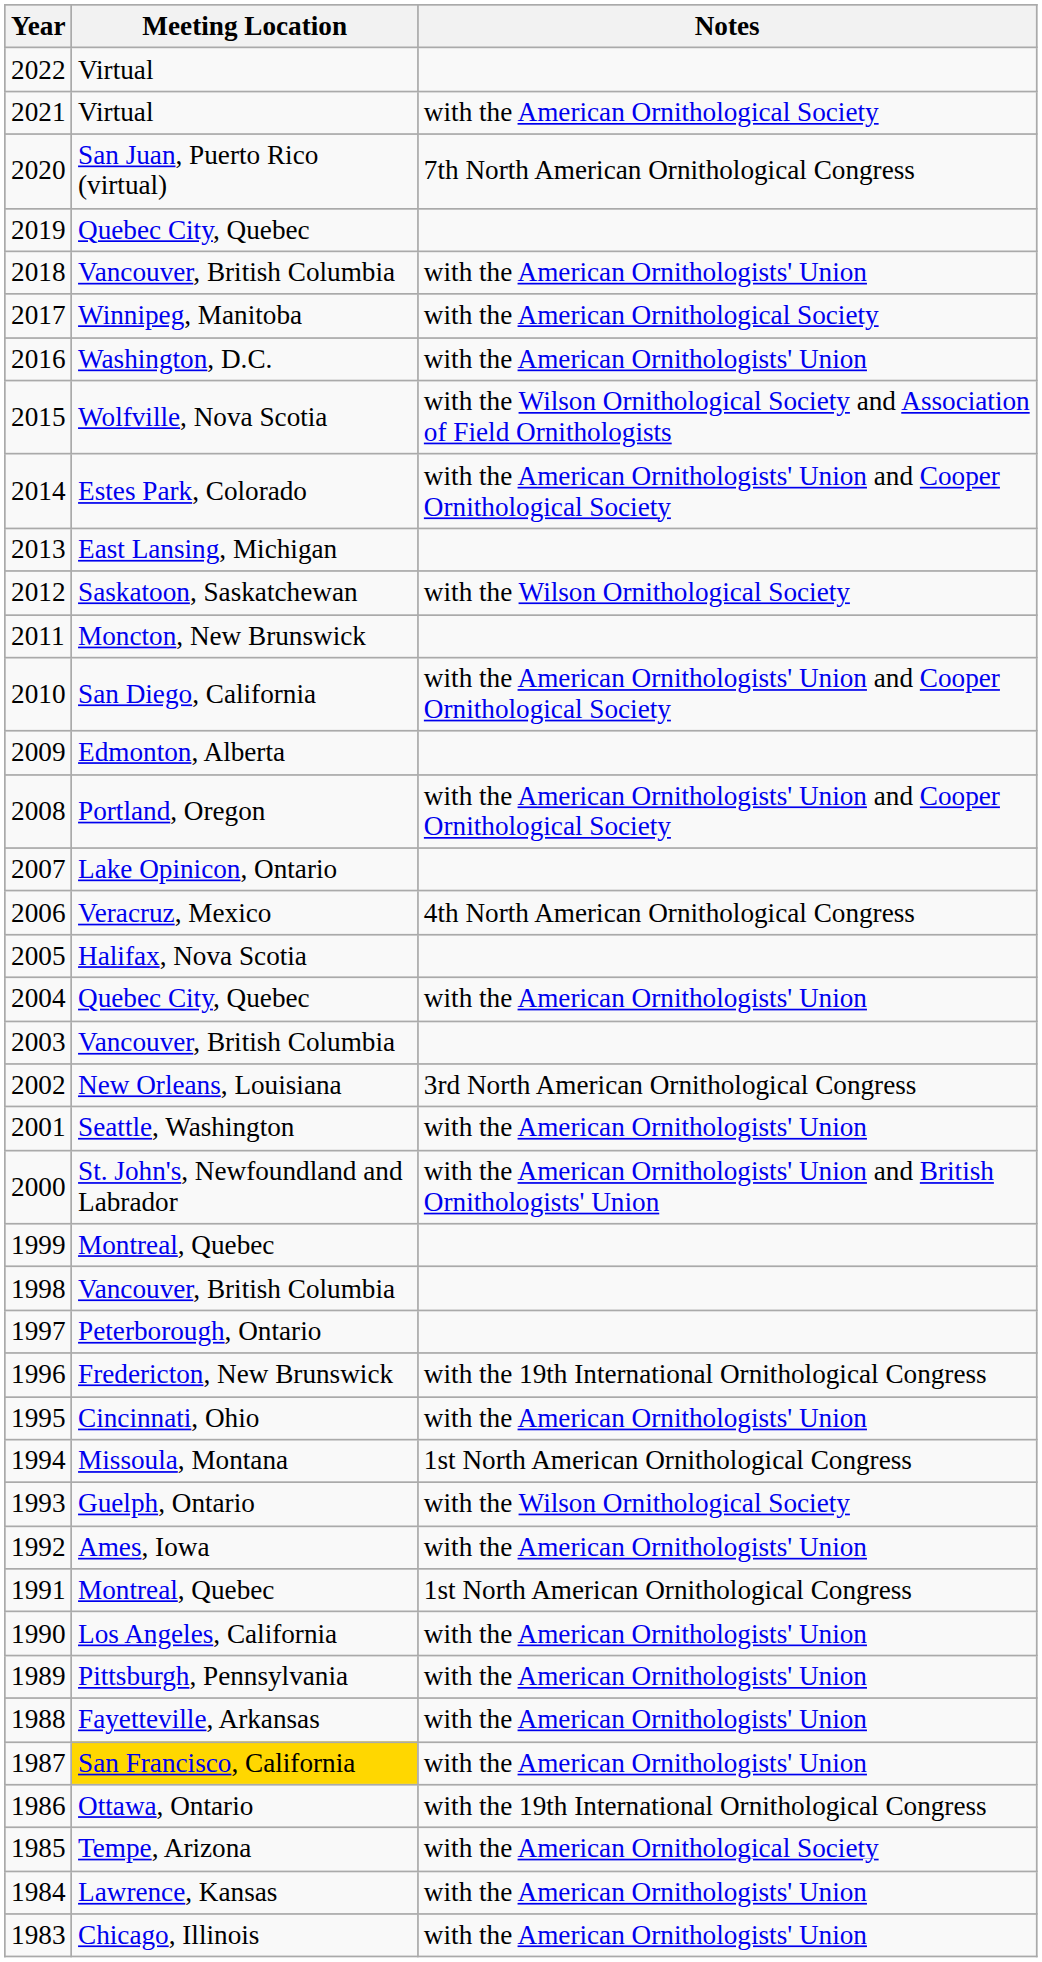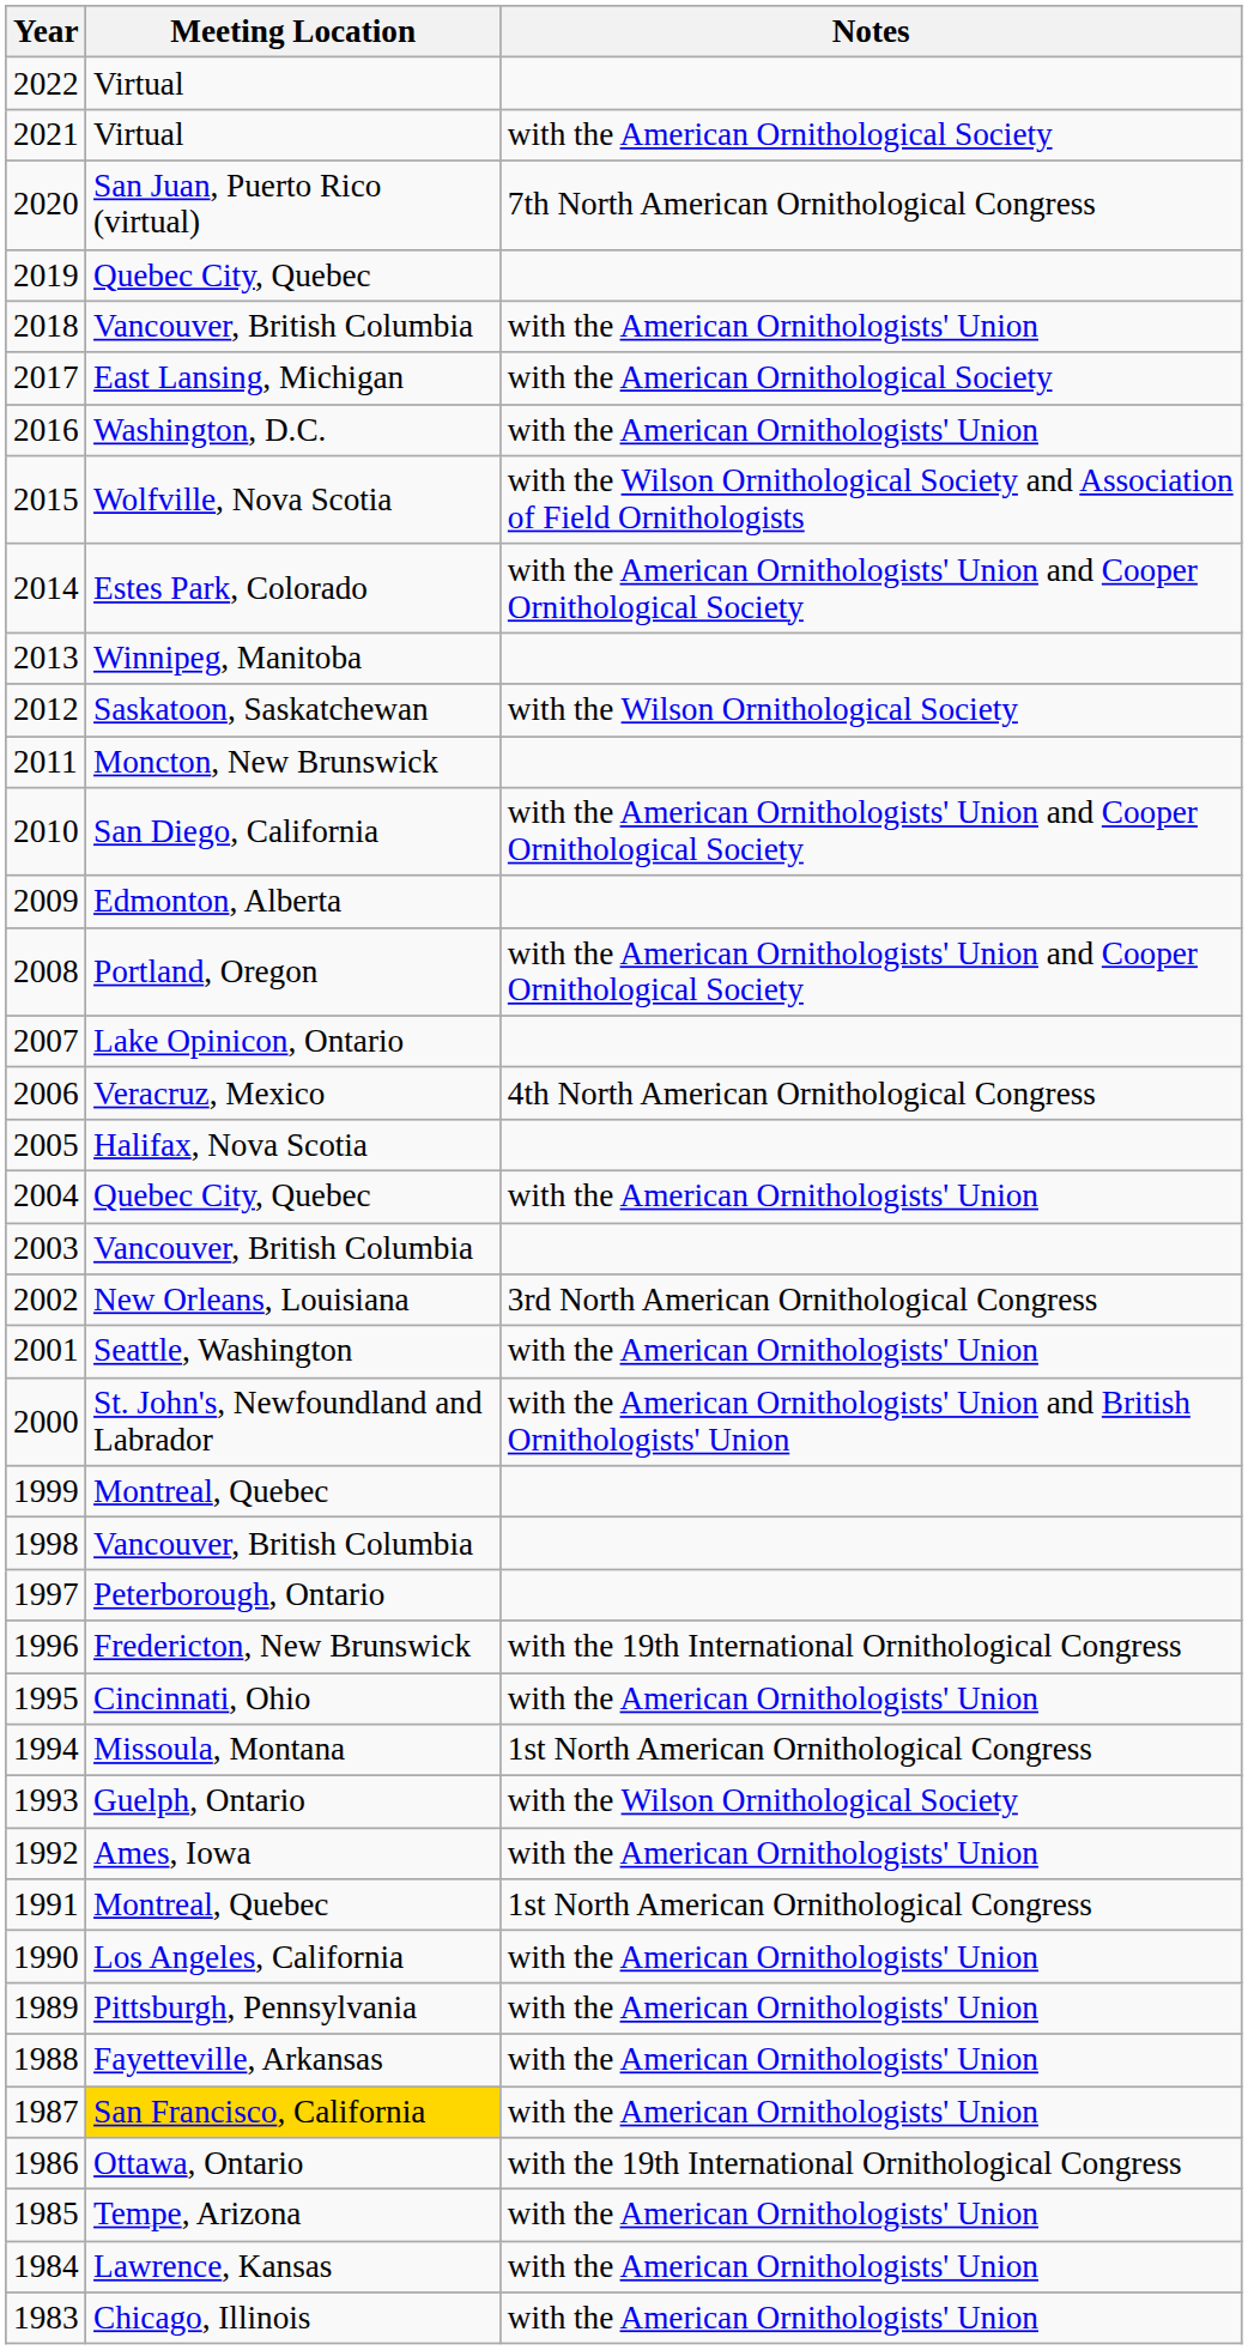2017 | Meeting Location: Winnipeg, Manitoba -> East Lansing, Michigan
2013 | Meeting Location: East Lansing, Michigan -> Winnipeg, Manitoba
1985 | Notes: with the American Ornithological Society -> with the American Ornithologists' Union
